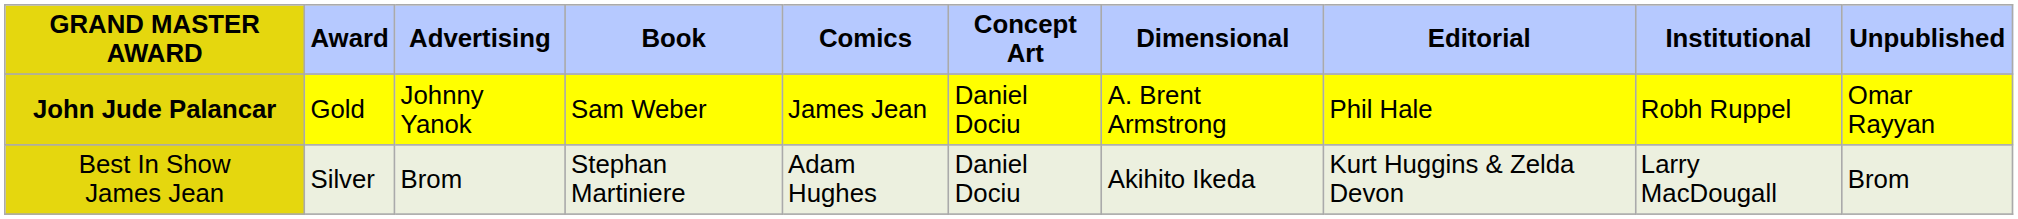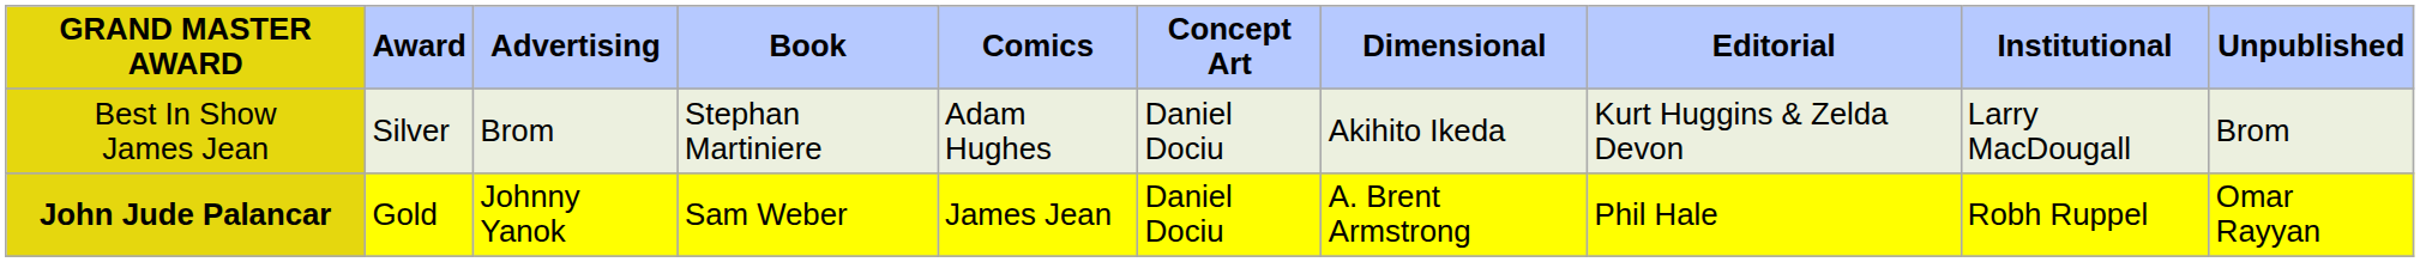rows swapped: John Jude Palancar <-> Best In Show James Jean
